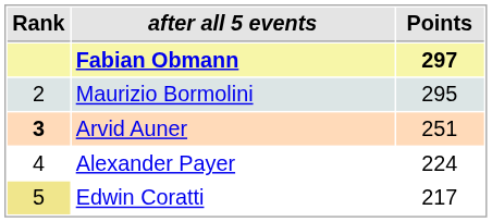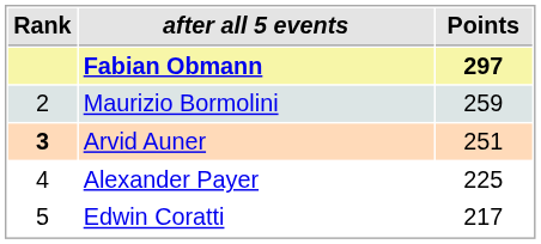Maurizio Bormolini | Points: 295 -> 259
Alexander Payer | Points: 224 -> 225
Edwin Coratti | Rank: khaki background -> no background
